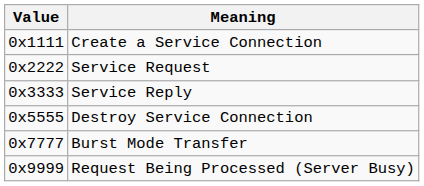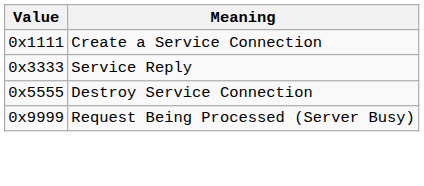- row: 0x2222 | Service Request
- row: 0x7777 | Burst Mode Transfer
